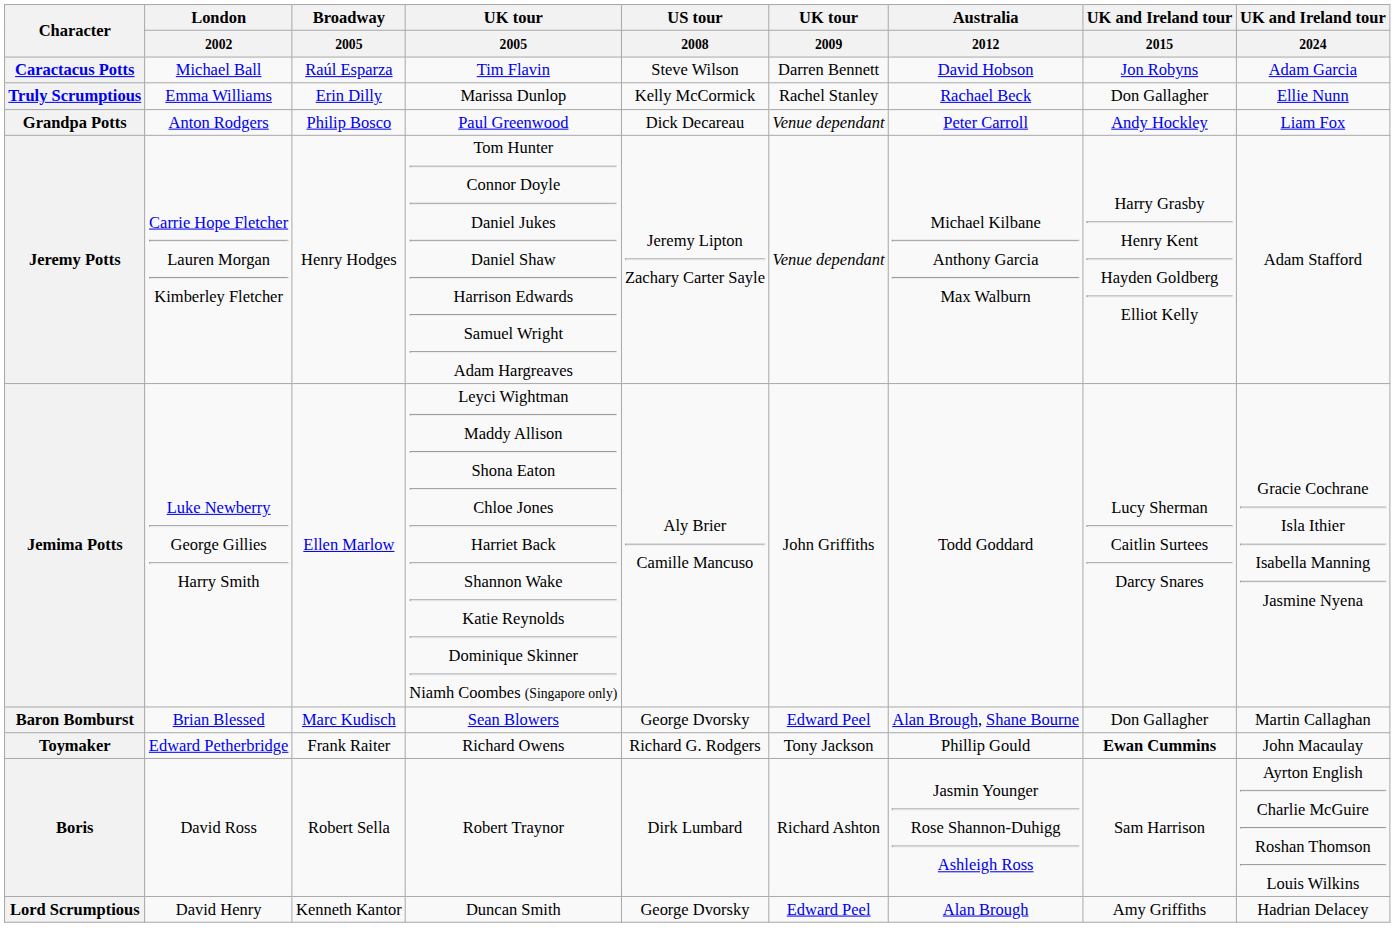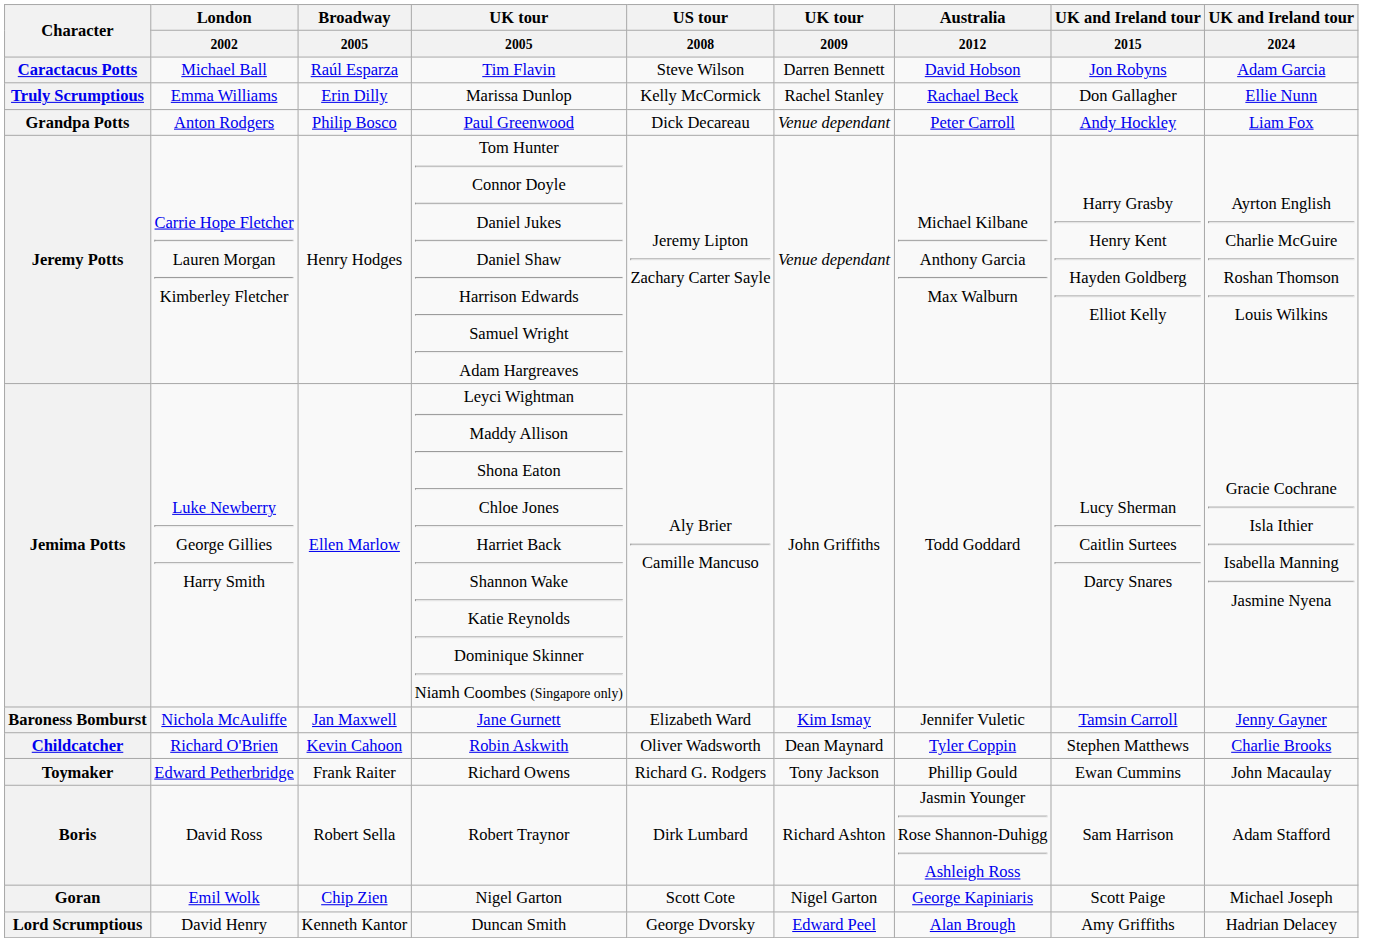Jeremy Potts | UK and Ireland tour / 2024: Adam Stafford -> Ayrton English Charlie McGuire Roshan Thomson Louis Wilkins
- row: Baron Bomburst | Brian Blessed | Marc Kudisch | Sean Blowers | George Dvorsky | Edward Peel | Alan Brough, Shane Bourne | Don Gallagher | Martin Callaghan
+ row: Baroness Bomburst | Nichola McAuliffe | Jan Maxwell | Jane Gurnett | Elizabeth Ward | Kim Ismay | Jennifer Vuletic | Tamsin Carroll | Jenny Gayner
+ row: Childcatcher | Richard O'Brien | Kevin Cahoon | Robin Askwith | Oliver Wadsworth | Dean Maynard | Tyler Coppin | Stephen Matthews | Charlie Brooks
Toymaker | UK and Ireland tour / 2015: bold -> normal
Boris | UK and Ireland tour / 2024: Ayrton English Charlie McGuire Roshan Thomson Louis Wilkins -> Adam Stafford
+ row: Goran | Emil Wolk | Chip Zien | Nigel Garton | Scott Cote | Nigel Garton | George Kapiniaris | Scott Paige | Michael Joseph
